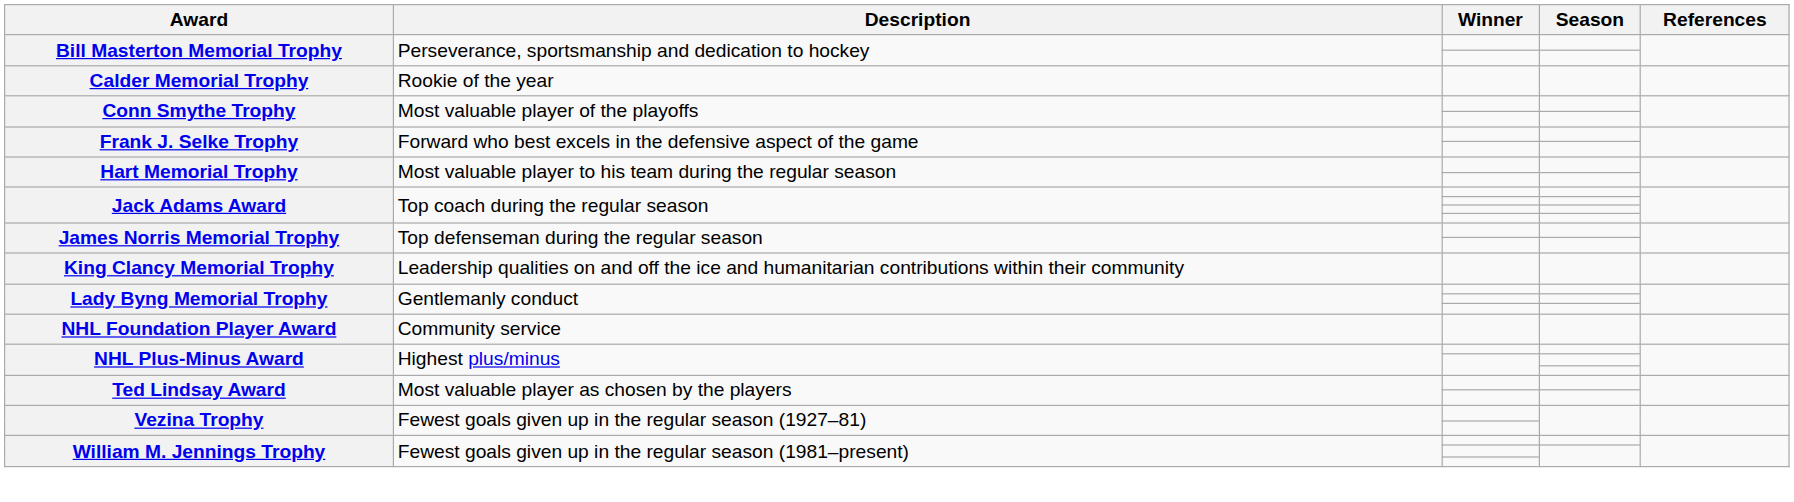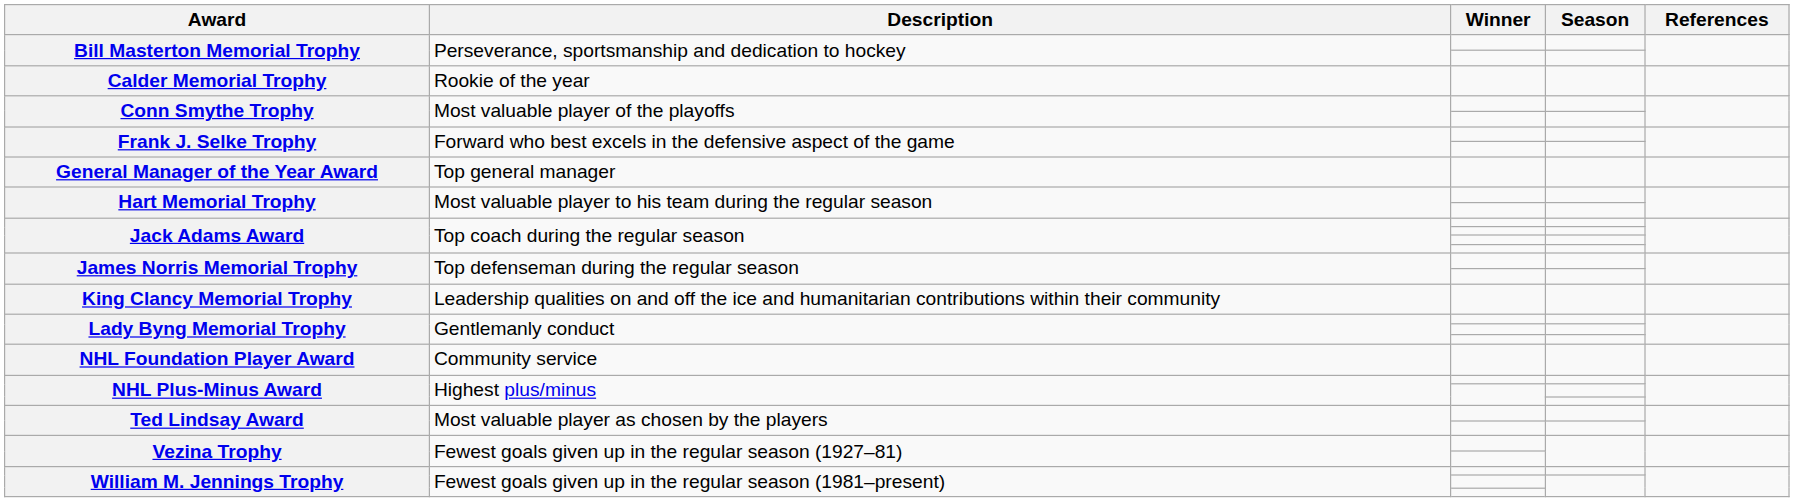+ row: General Manager of the Year Award | Top general manager
